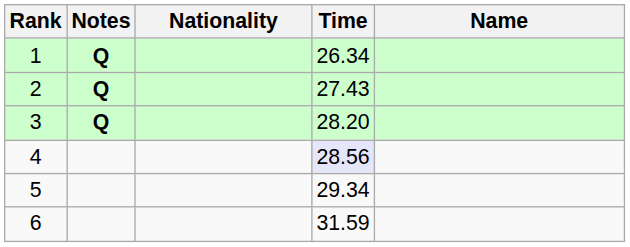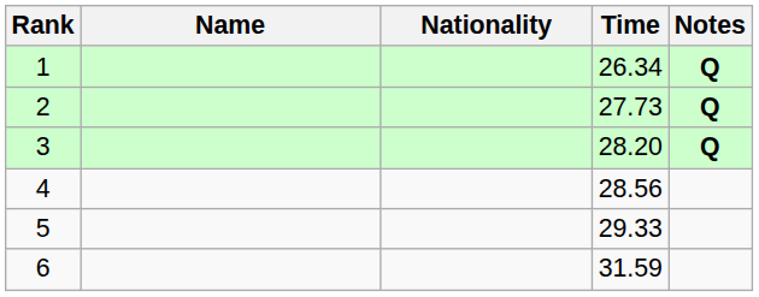columns swapped: Name <-> Notes
2 | Time: 27.43 -> 27.73
4 | Time: lavender background -> no background
5 | Time: 29.34 -> 29.33
